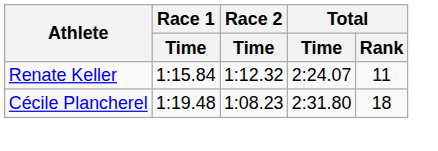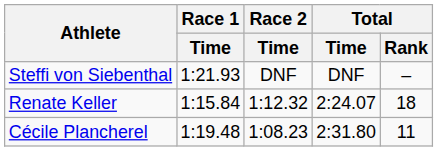+ row: Steffi von Siebenthal | 1:21.93 | DNF | DNF | –
Renate Keller | Total / Rank: 11 -> 18
Cécile Plancherel | Total / Rank: 18 -> 11
